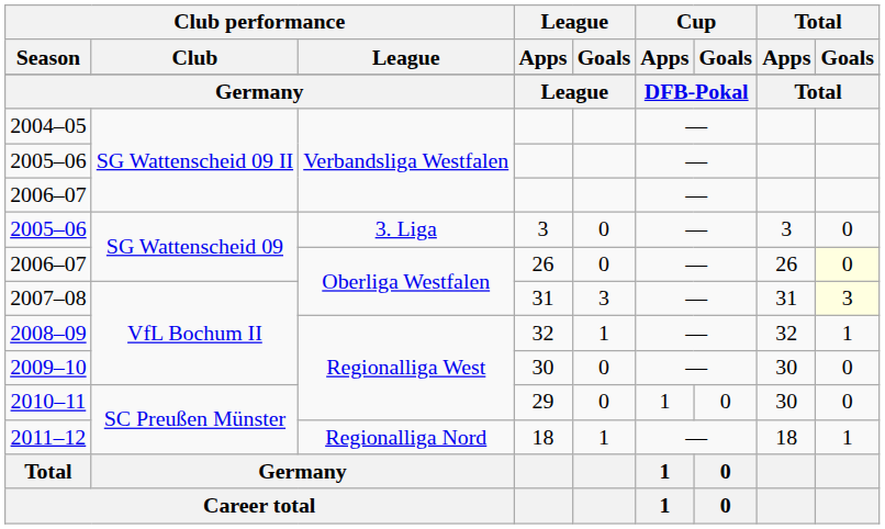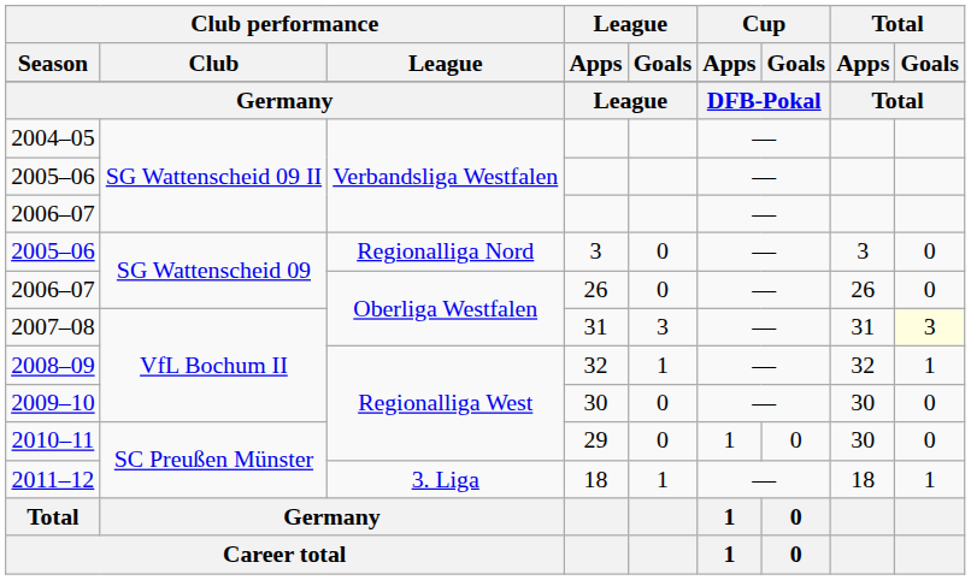2005–06 / 3 | Club performance / League: 3. Liga -> Regionalliga Nord
2006–07 / 26 | Total / Goals: lightyellow background -> no background
2011–12 | Club performance / League: Regionalliga Nord -> 3. Liga
